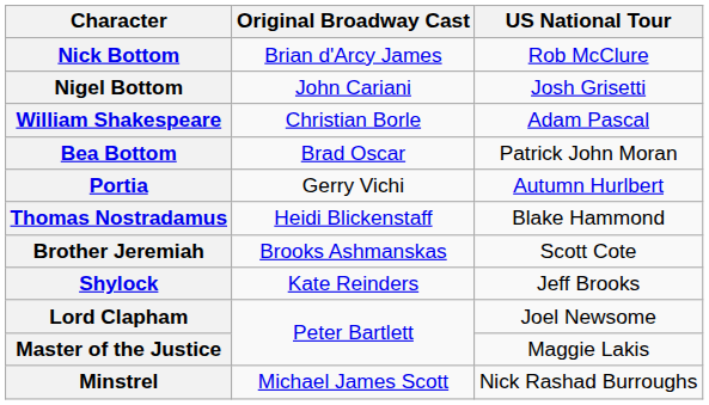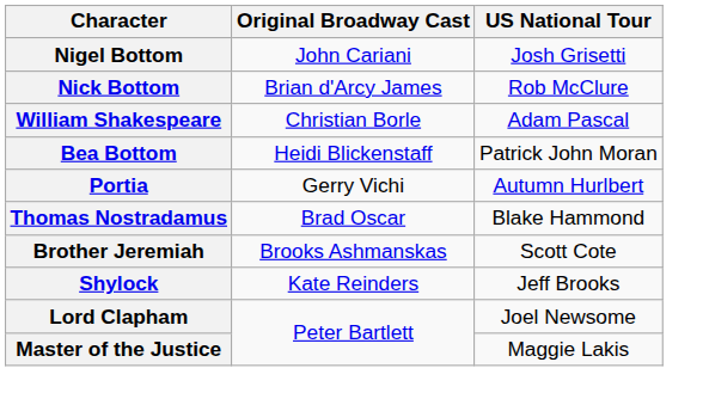rows swapped: Nick Bottom <-> Nigel Bottom
Bea Bottom | Original Broadway Cast: Brad Oscar -> Heidi Blickenstaff
Thomas Nostradamus | Original Broadway Cast: Heidi Blickenstaff -> Brad Oscar
- row: Minstrel | Michael James Scott | Nick Rashad Burroughs
